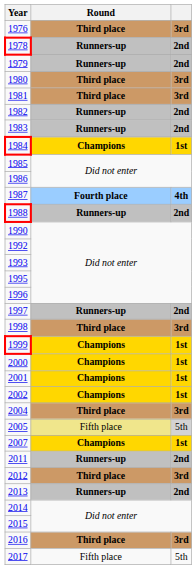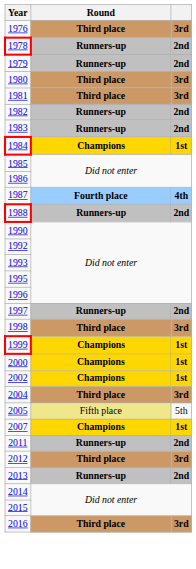- row: 2001 | Champions | 1st
2005 | column 3: lightgrey background -> no background
- row: 2017 | Fifth place | 5th
